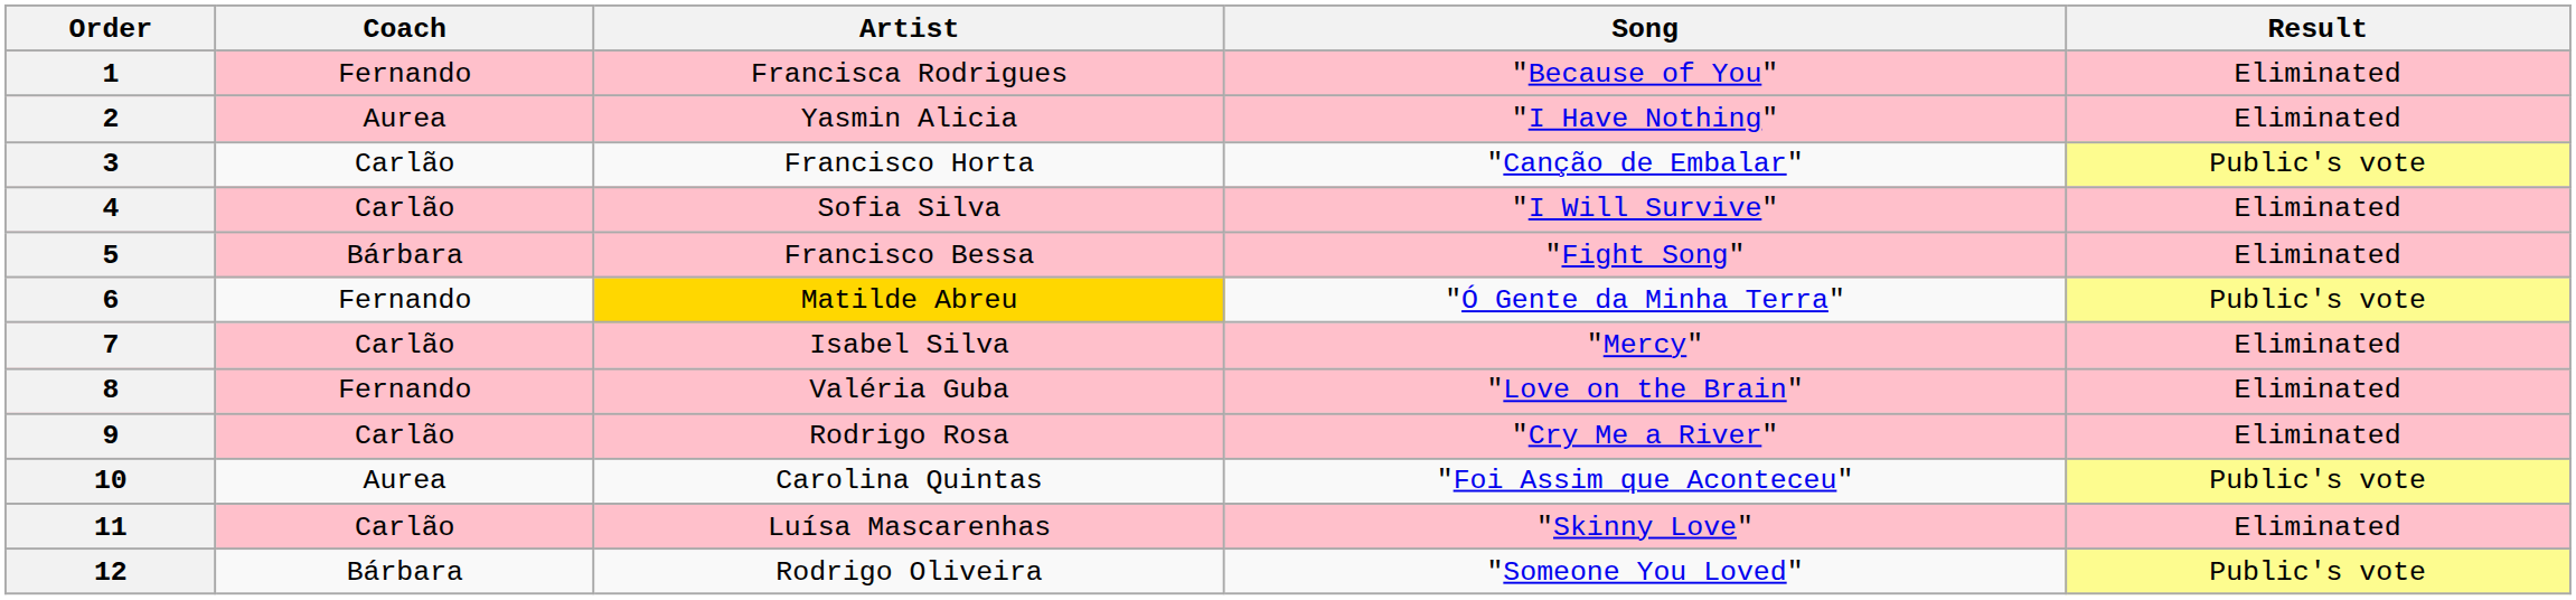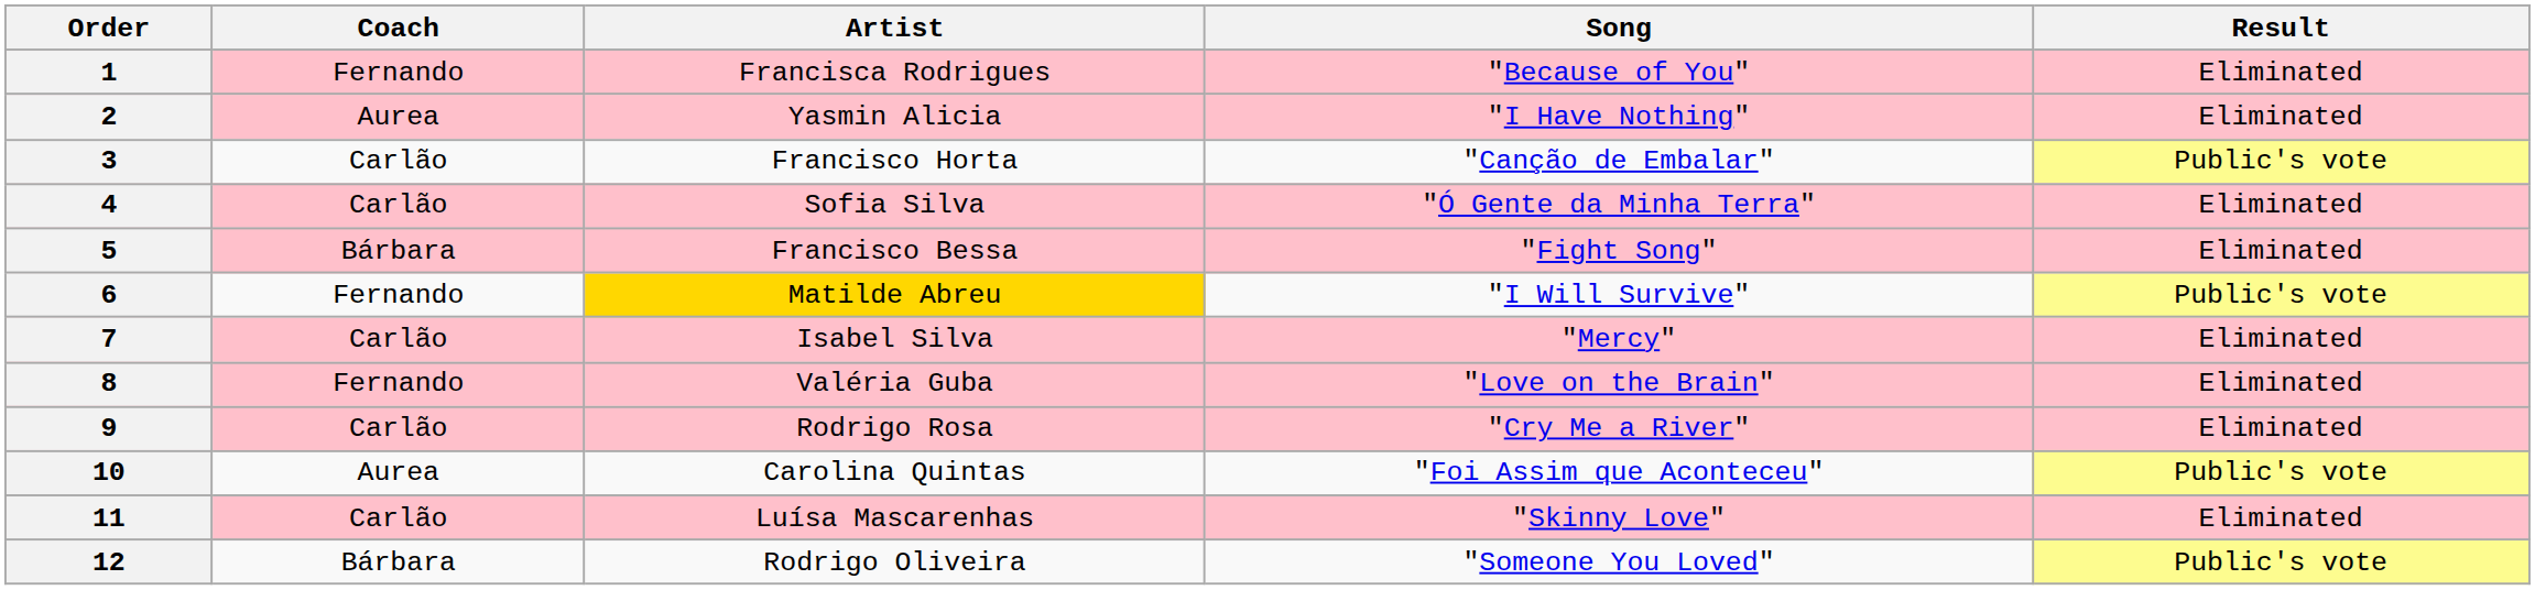4 | Song: "I Will Survive" -> "Ó Gente da Minha Terra"
6 | Song: "Ó Gente da Minha Terra" -> "I Will Survive"
